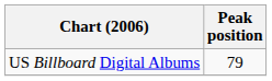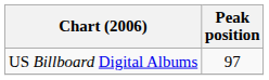US Billboard Digital Albums | Peak position: 79 -> 97
